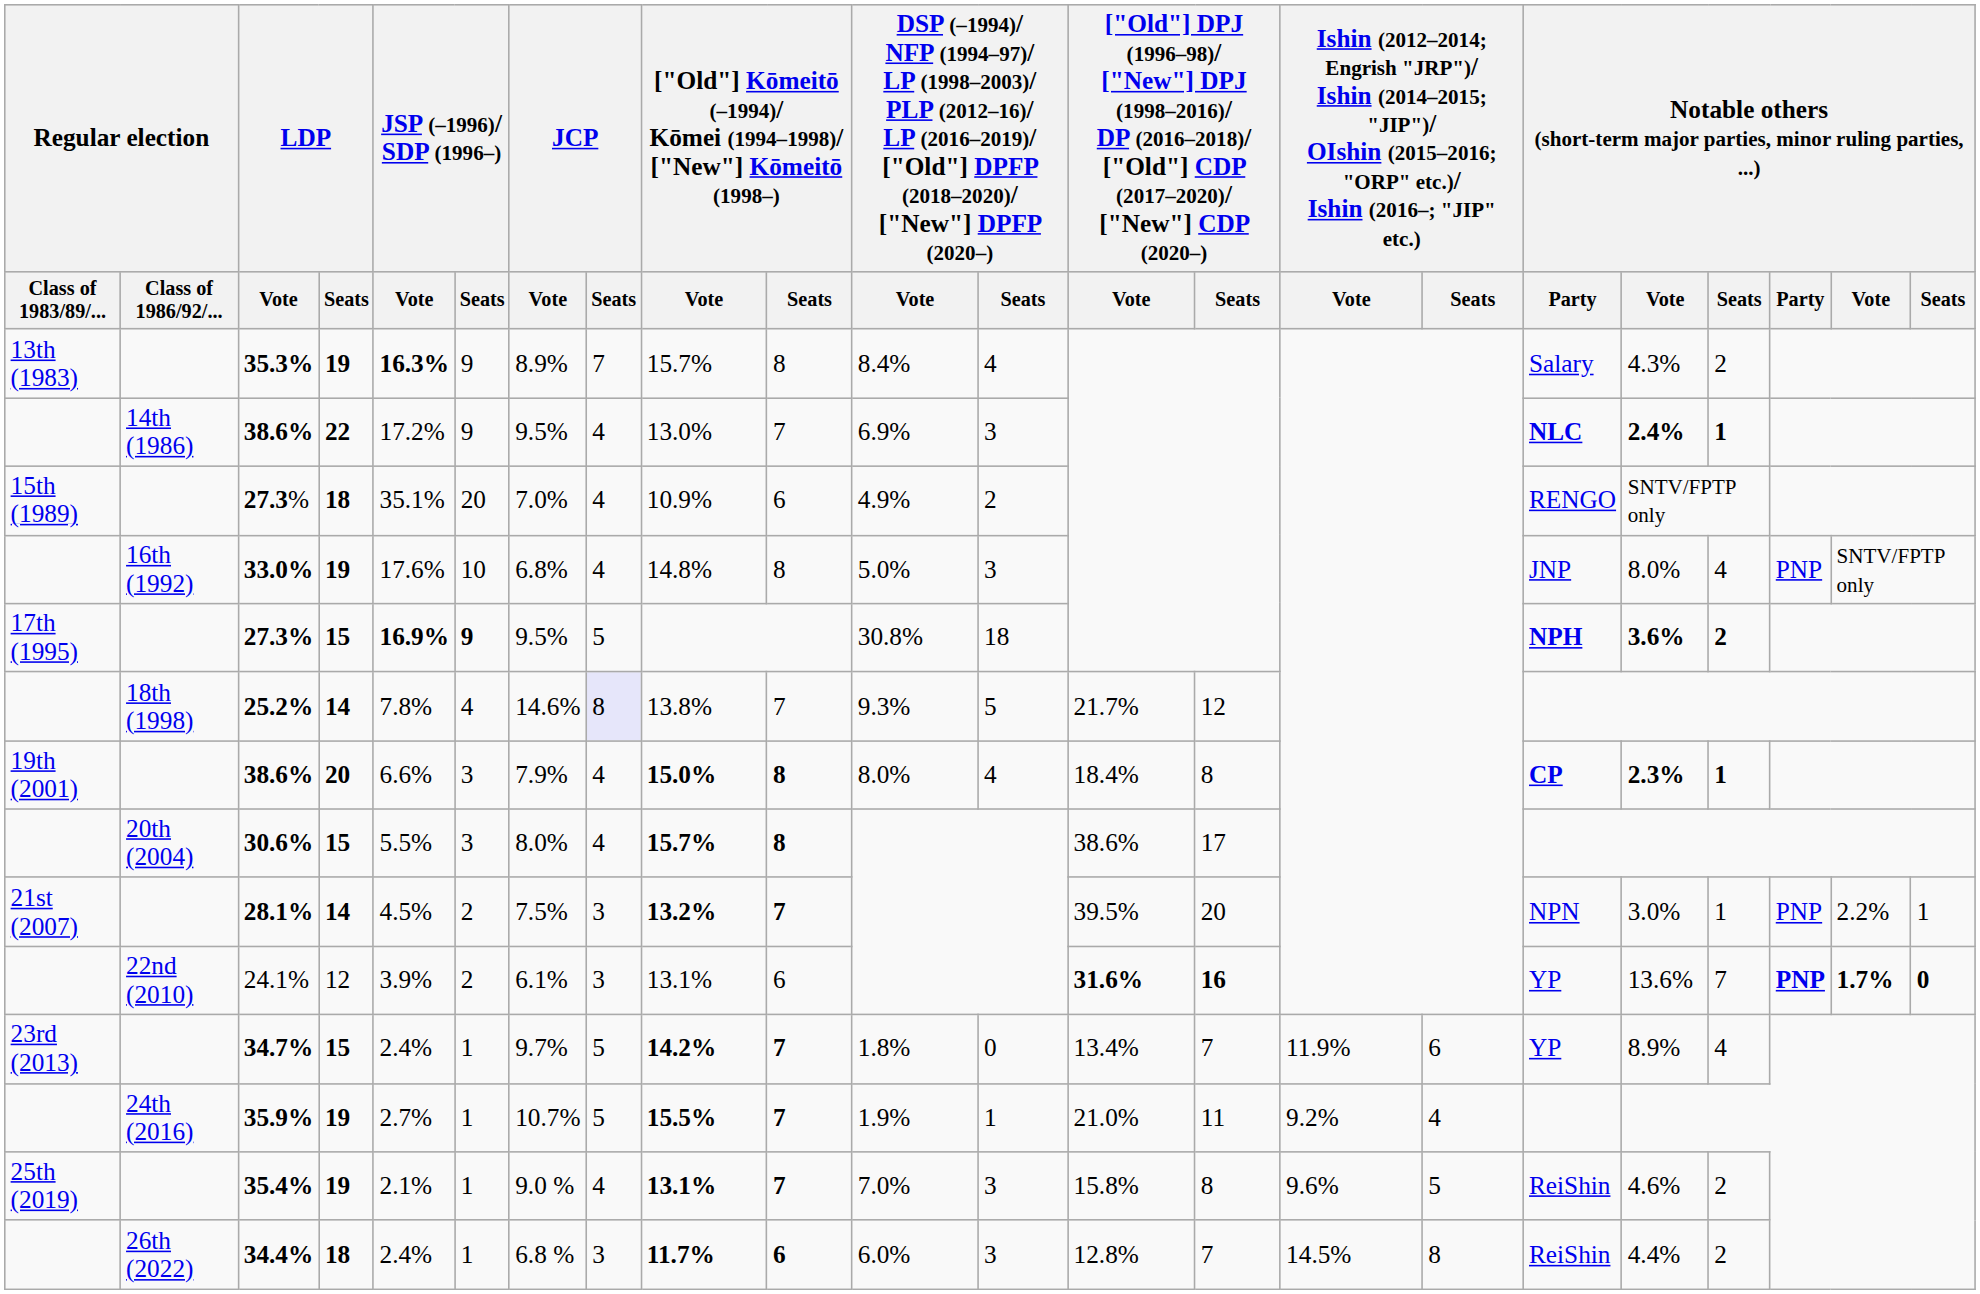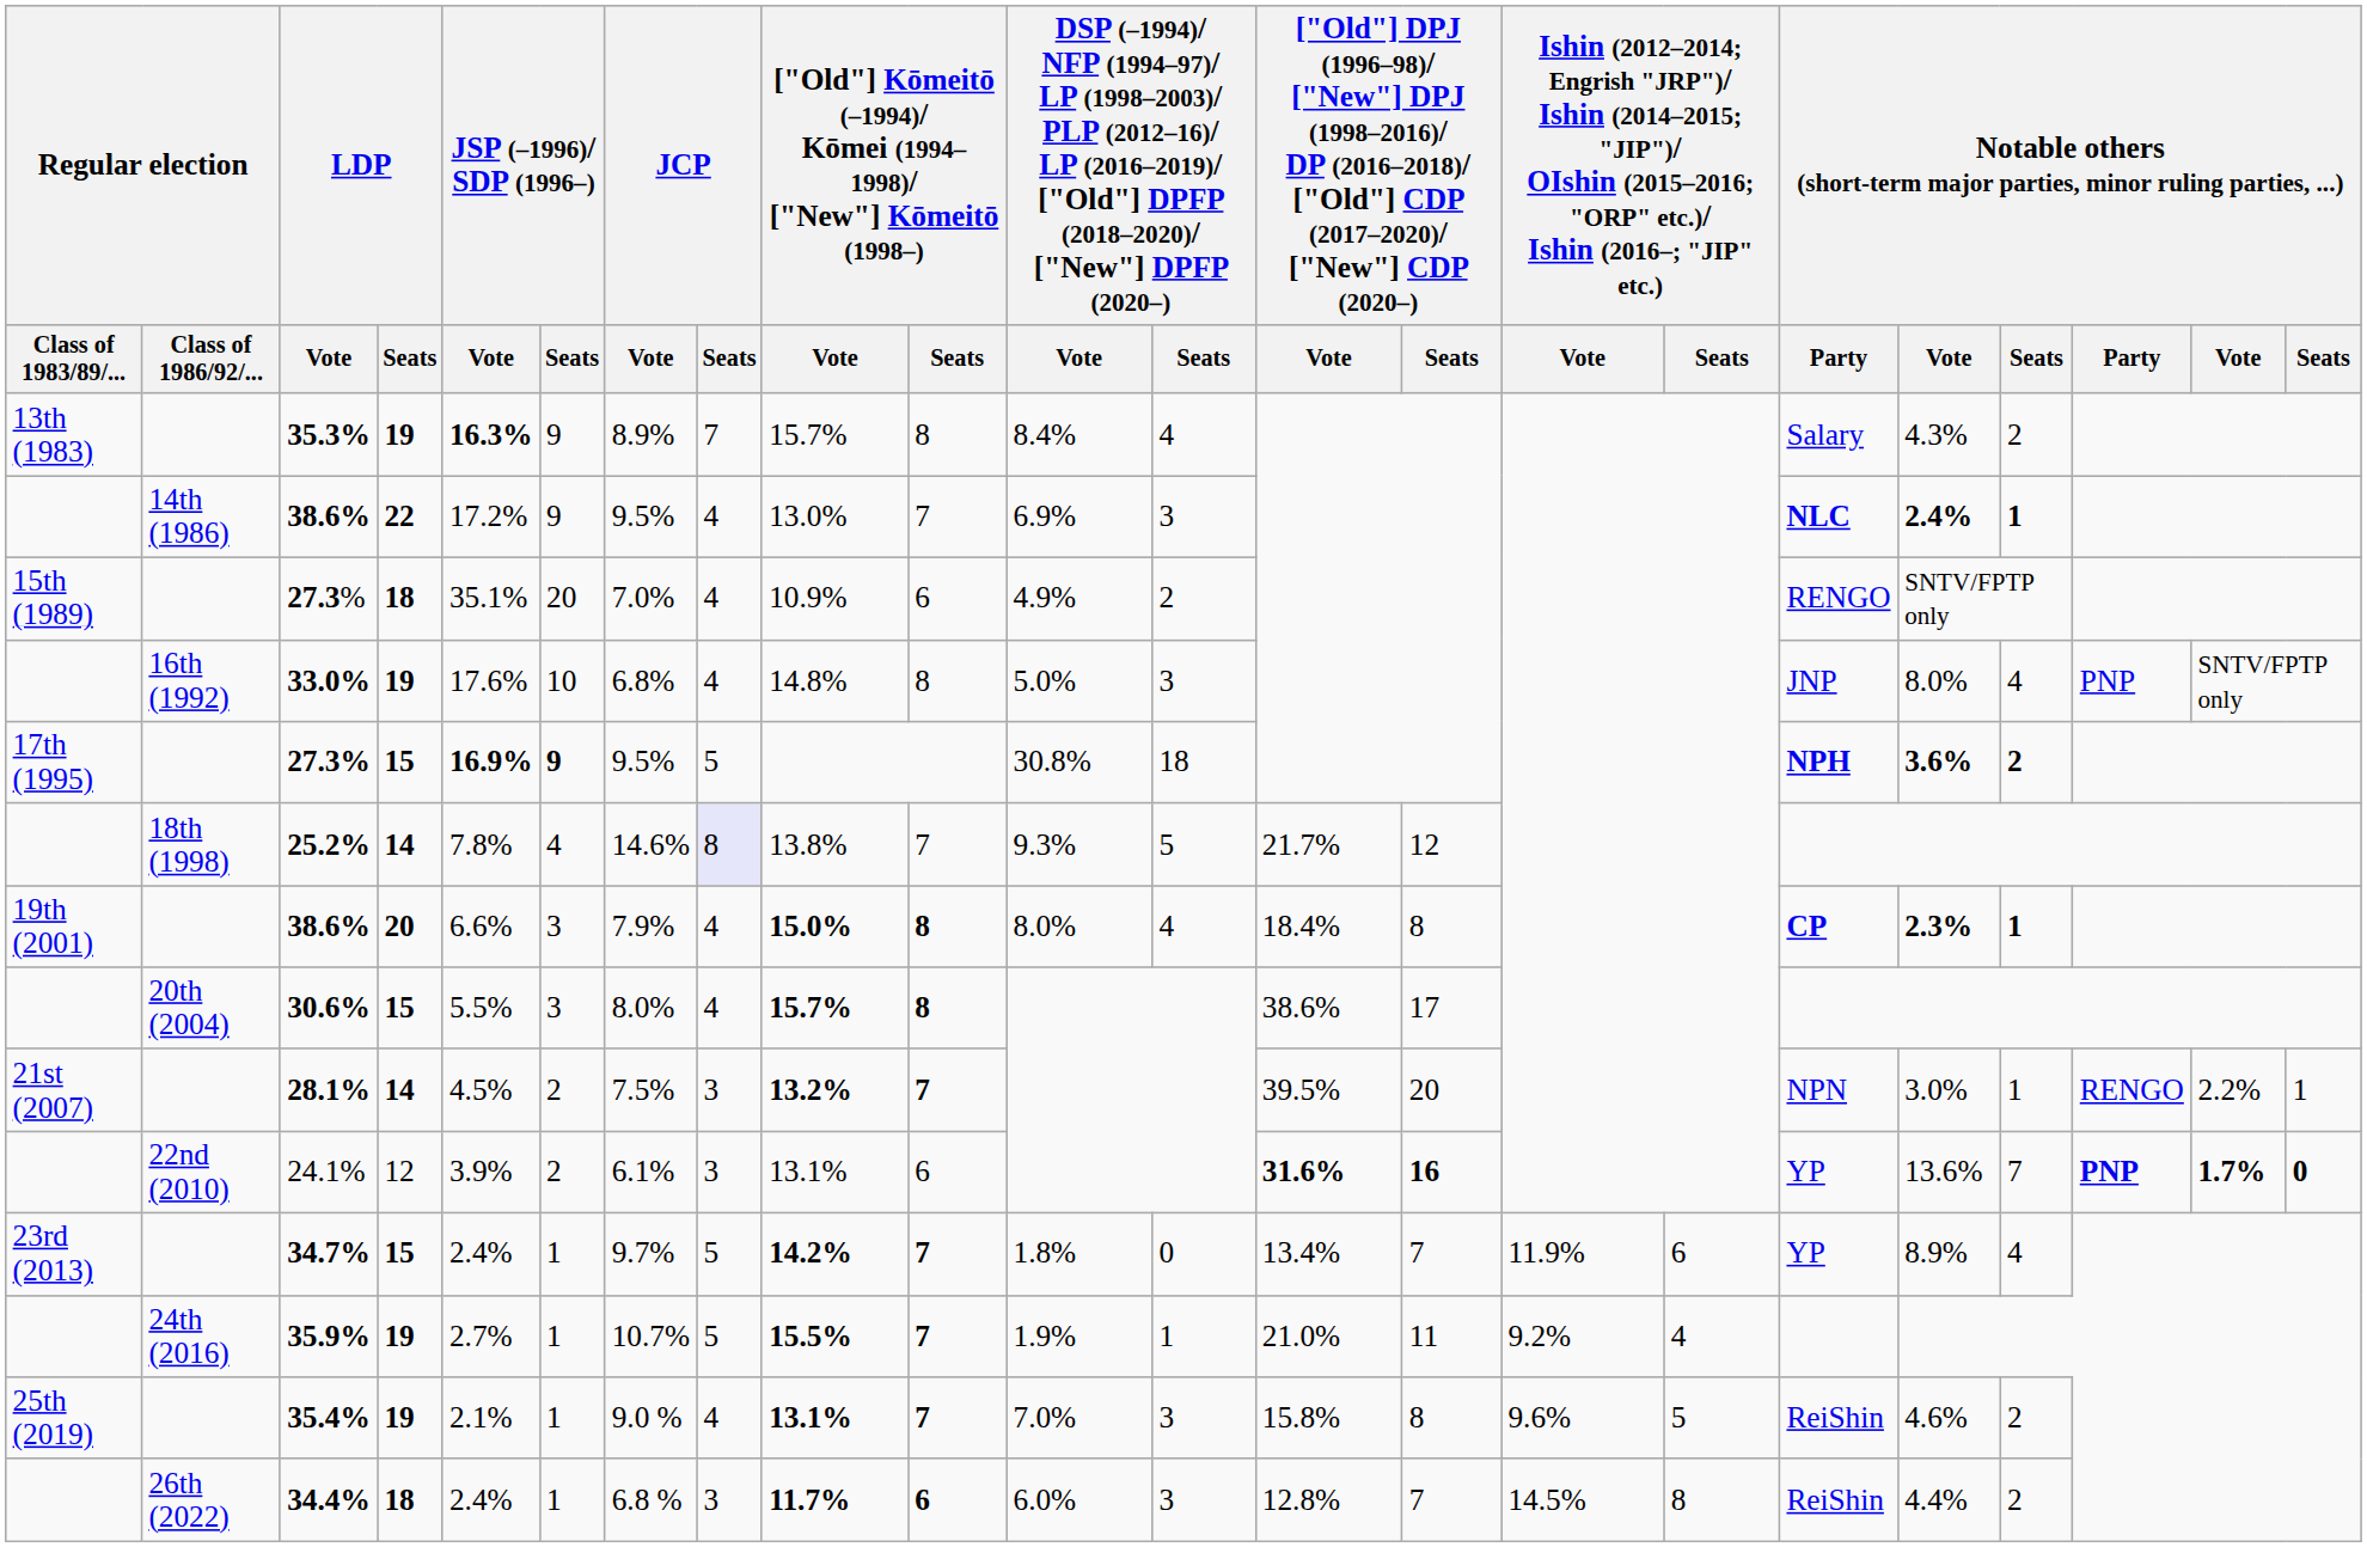28.1% | column 20: PNP -> RENGO
